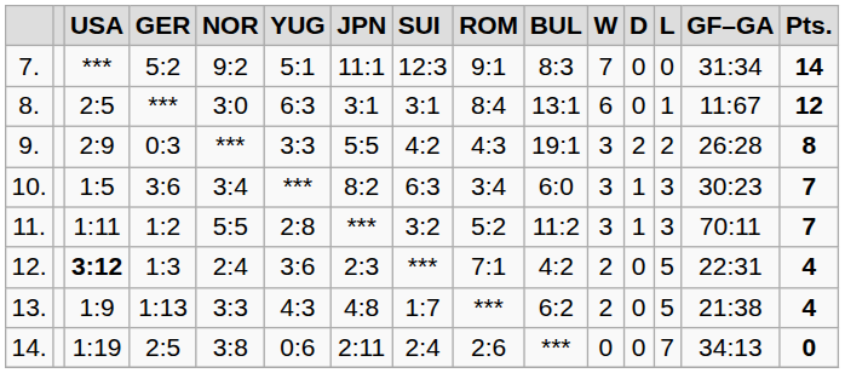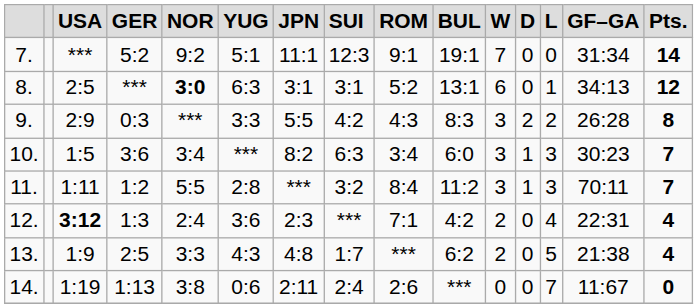7. | BUL: 8:3 -> 19:1
8. | NOR: normal -> bold
8. | ROM: 8:4 -> 5:2
8. | GF–GA: 11:67 -> 34:13
9. | BUL: 19:1 -> 8:3
11. | ROM: 5:2 -> 8:4
12. | L: 5 -> 4
13. | GER: 1:13 -> 2:5
14. | GER: 2:5 -> 1:13
14. | GF–GA: 34:13 -> 11:67
